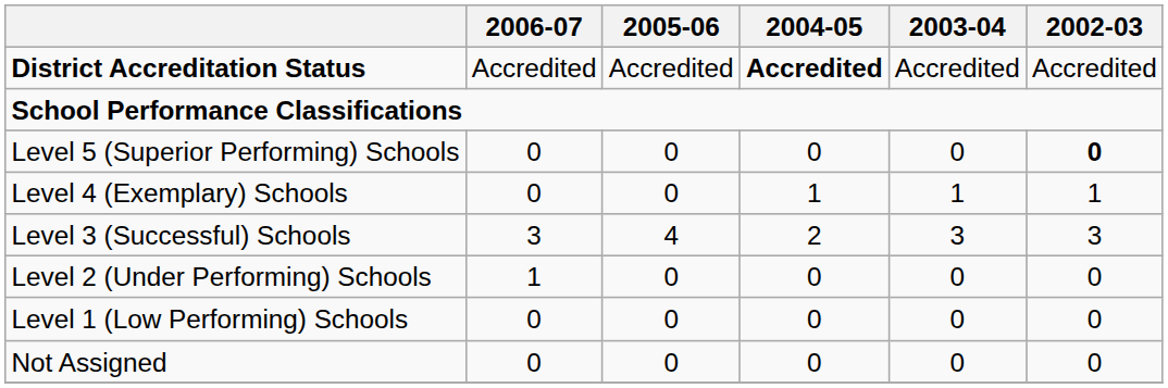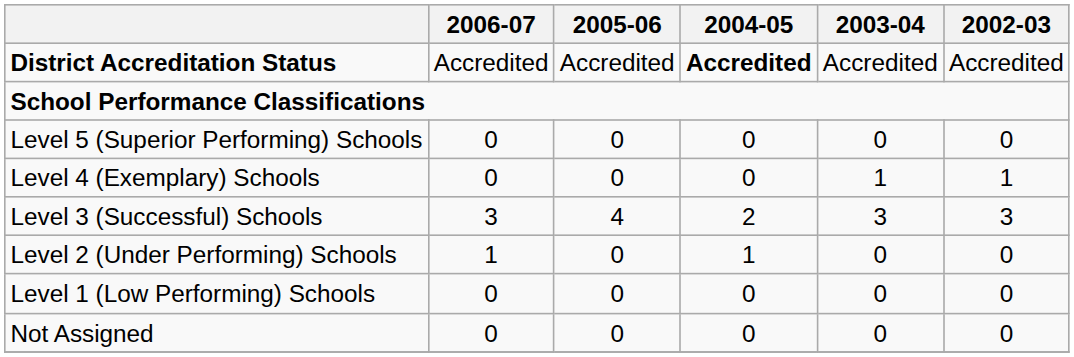Level 5 (Superior Performing) Schools | 2002-03: bold -> normal
Level 4 (Exemplary) Schools | 2004-05: 1 -> 0
Level 2 (Under Performing) Schools | 2004-05: 0 -> 1
